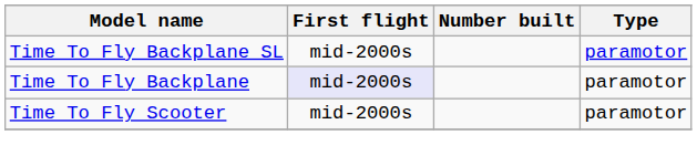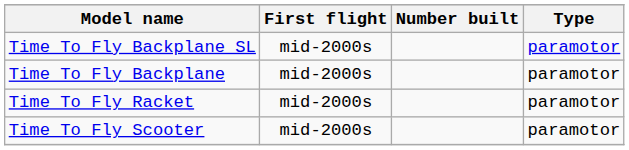Time To Fly Backplane | First flight: lavender background -> no background
+ row: Time To Fly Racket | mid-2000s | paramotor
